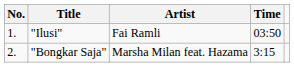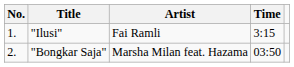"Ilusi" | Time: 03:50 -> 3:15
"Bongkar Saja" | Time: 3:15 -> 03:50
